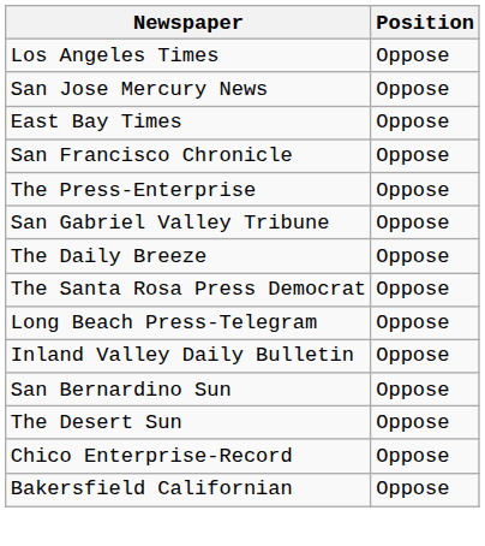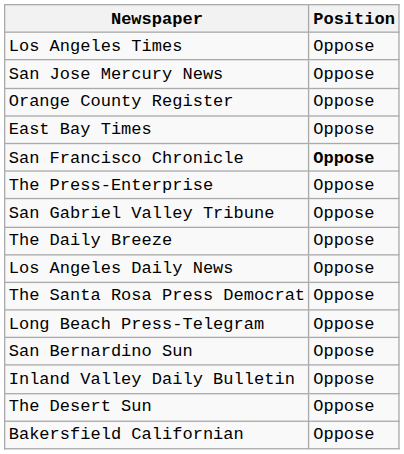+ row: Orange County Register | Oppose
San Francisco Chronicle | Position: normal -> bold
+ row: Los Angeles Daily News | Oppose
rows swapped: Inland Valley Daily Bulletin <-> San Bernardino Sun
- row: Chico Enterprise-Record | Oppose
